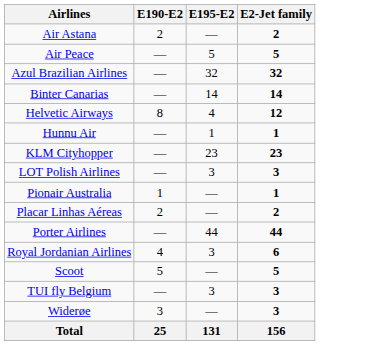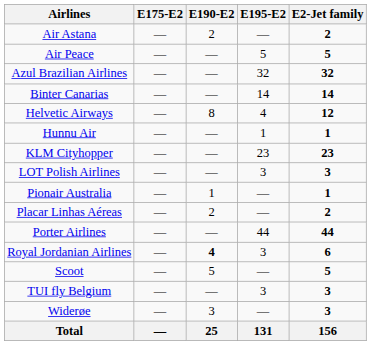+ column: E175-Е2 | — | — | — | — | — | — | — | — | — | — | — | — | — | — | — | —
Royal Jordanian Airlines | E190-Е2: normal -> bold
